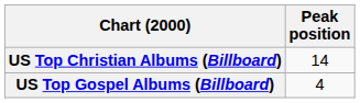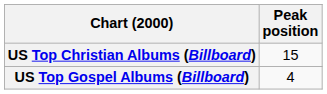US Top Christian Albums (Billboard) | Peak position: 14 -> 15
